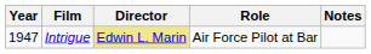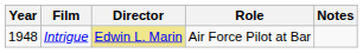Intrigue | Year: 1947 -> 1948
